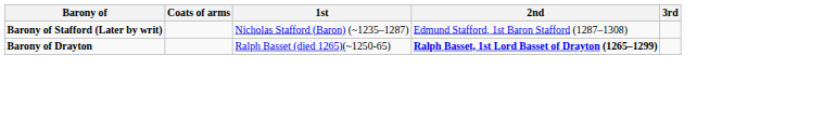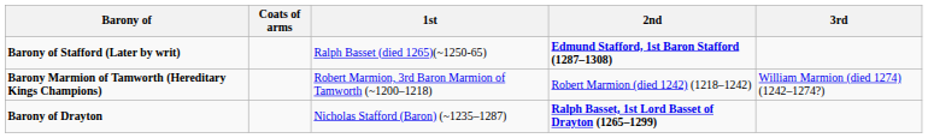Barony of Stafford (Later by writ) | 1st: Nicholas Stafford (Baron) (~1235–1287) -> Ralph Basset (died 1265)(~1250-65)
Barony of Stafford (Later by writ) | 2nd: normal -> bold
+ row: Barony Marmion of Tamworth (Hereditary Kings Champions) | Robert Marmion, 3rd Baron Marmion of Tamworth (~1200–1218) | Robert Marmion (died 1242) (1218–1242) | William Marmion (died 1274) (1242–1274?)
Barony of Drayton | 1st: Ralph Basset (died 1265)(~1250-65) -> Nicholas Stafford (Baron) (~1235–1287)
